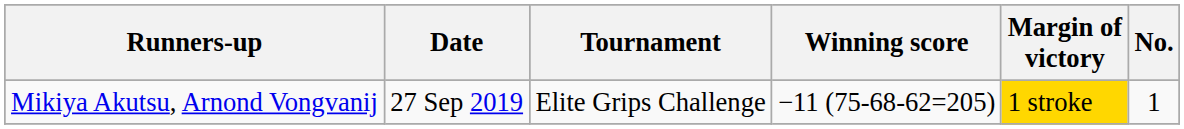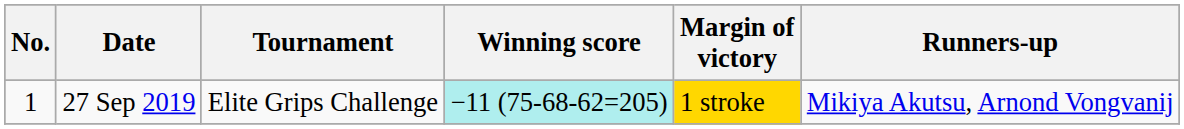columns swapped: No. <-> Runners-up
27 Sep 2019 | Winning score: no background -> paleturquoise background
